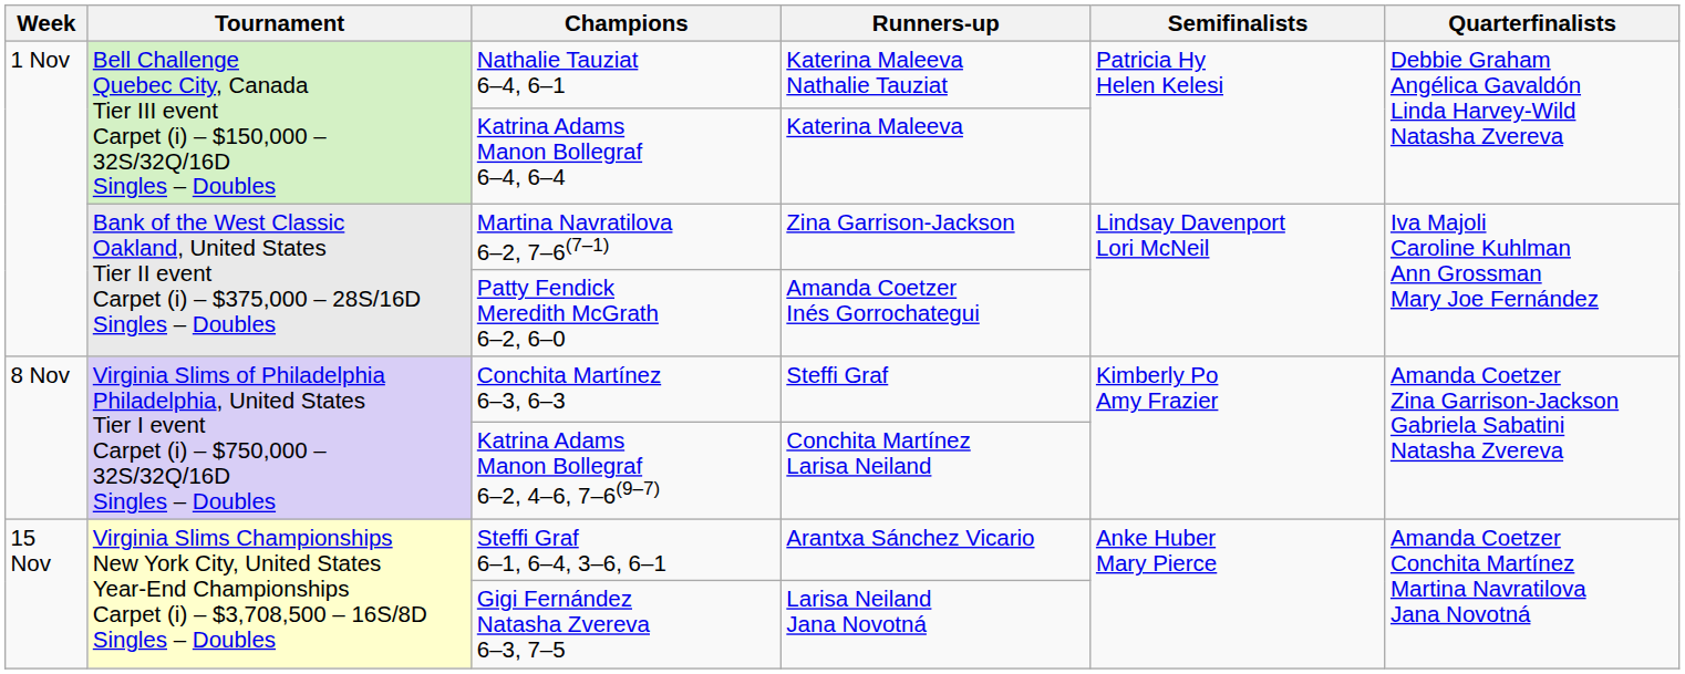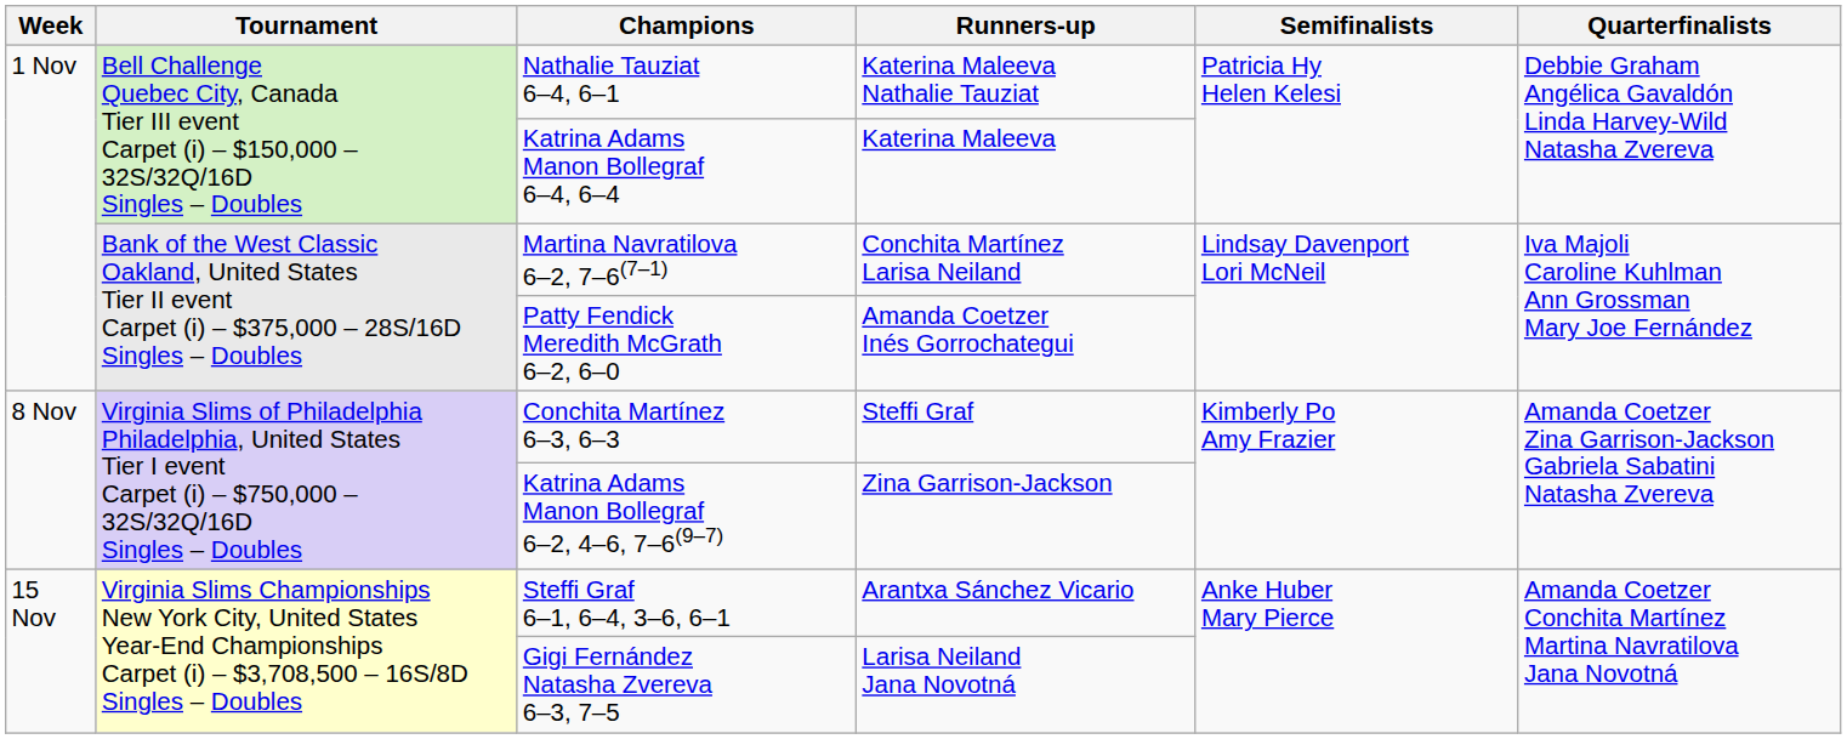Martina Navratilova 6–2, 7–6(7–1) | Runners-up: Zina Garrison-Jackson -> Conchita Martínez Larisa Neiland
Katrina Adams Manon Bollegraf 6–2, 4–6, 7–6(9–7) | Runners-up: Conchita Martínez Larisa Neiland -> Zina Garrison-Jackson
